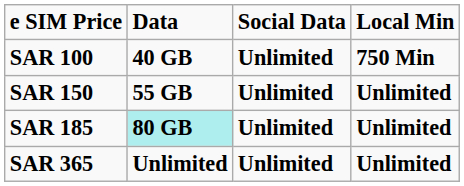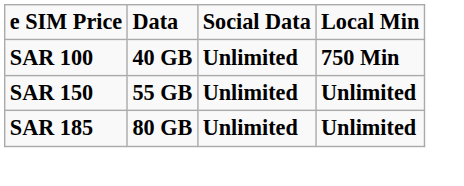SAR 185 | Data: paleturquoise background -> no background
- row: SAR 365 | Unlimited | Unlimited | Unlimited
